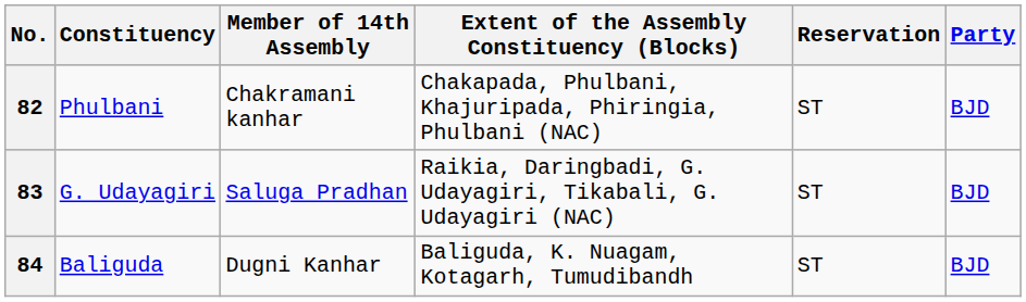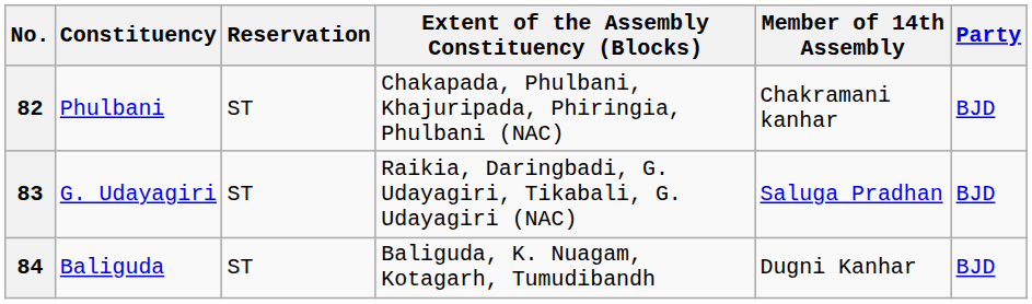columns swapped: Reservation <-> Member of 14th Assembly
